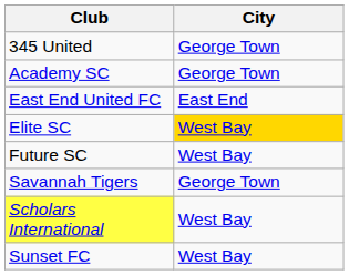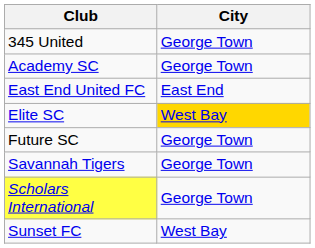Future SC | City: West Bay -> George Town
Scholars International | City: West Bay -> George Town
